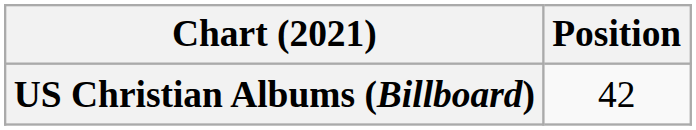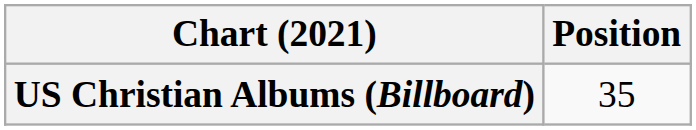US Christian Albums (Billboard) | Position: 42 -> 35
